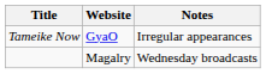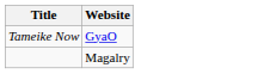- column: Notes | Irregular appearances | Wednesday broadcasts
